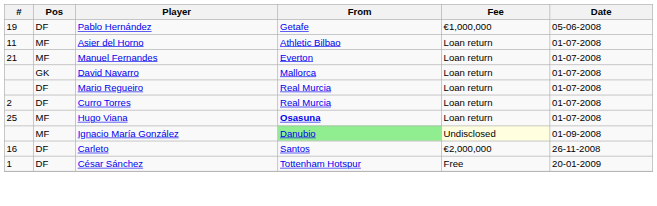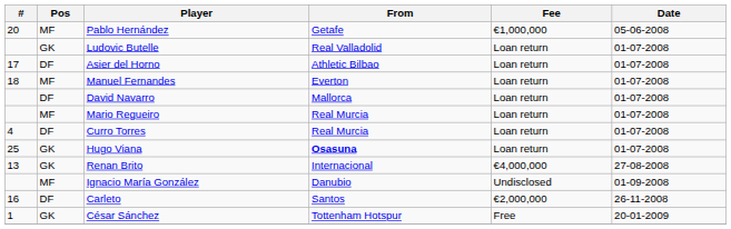Pablo Hernández | #: 19 -> 20
Pablo Hernández | Pos: DF -> MF
+ row: GK | Ludovic Butelle | Real Valladolid | Loan return | 01-07-2008
Asier del Horno | #: 11 -> 17
Asier del Horno | Pos: MF -> DF
Manuel Fernandes | #: 21 -> 18
David Navarro | Pos: GK -> DF
Mario Regueiro | Pos: DF -> MF
Curro Torres | #: 2 -> 4
Hugo Viana | Pos: MF -> GK
+ row: 13 | GK | Renan Brito | Internacional | €4,000,000 | 27-08-2008
Ignacio María González | From: lightgreen background -> no background
Ignacio María González | Fee: lightyellow background -> no background
César Sánchez | Pos: DF -> GK
